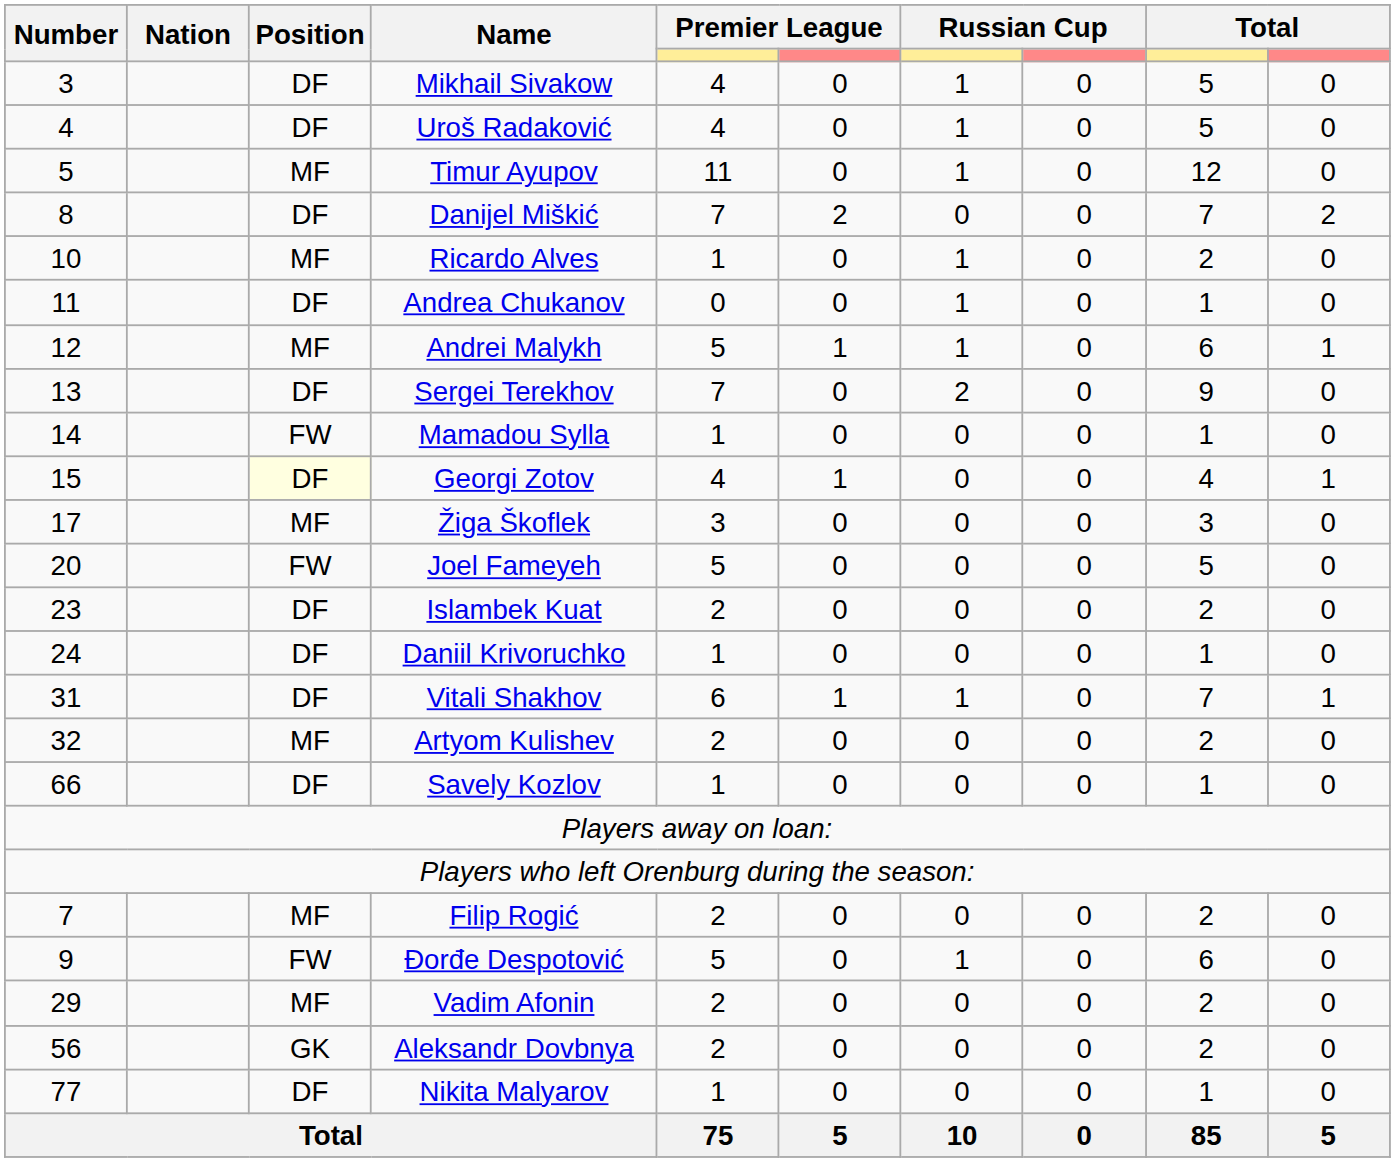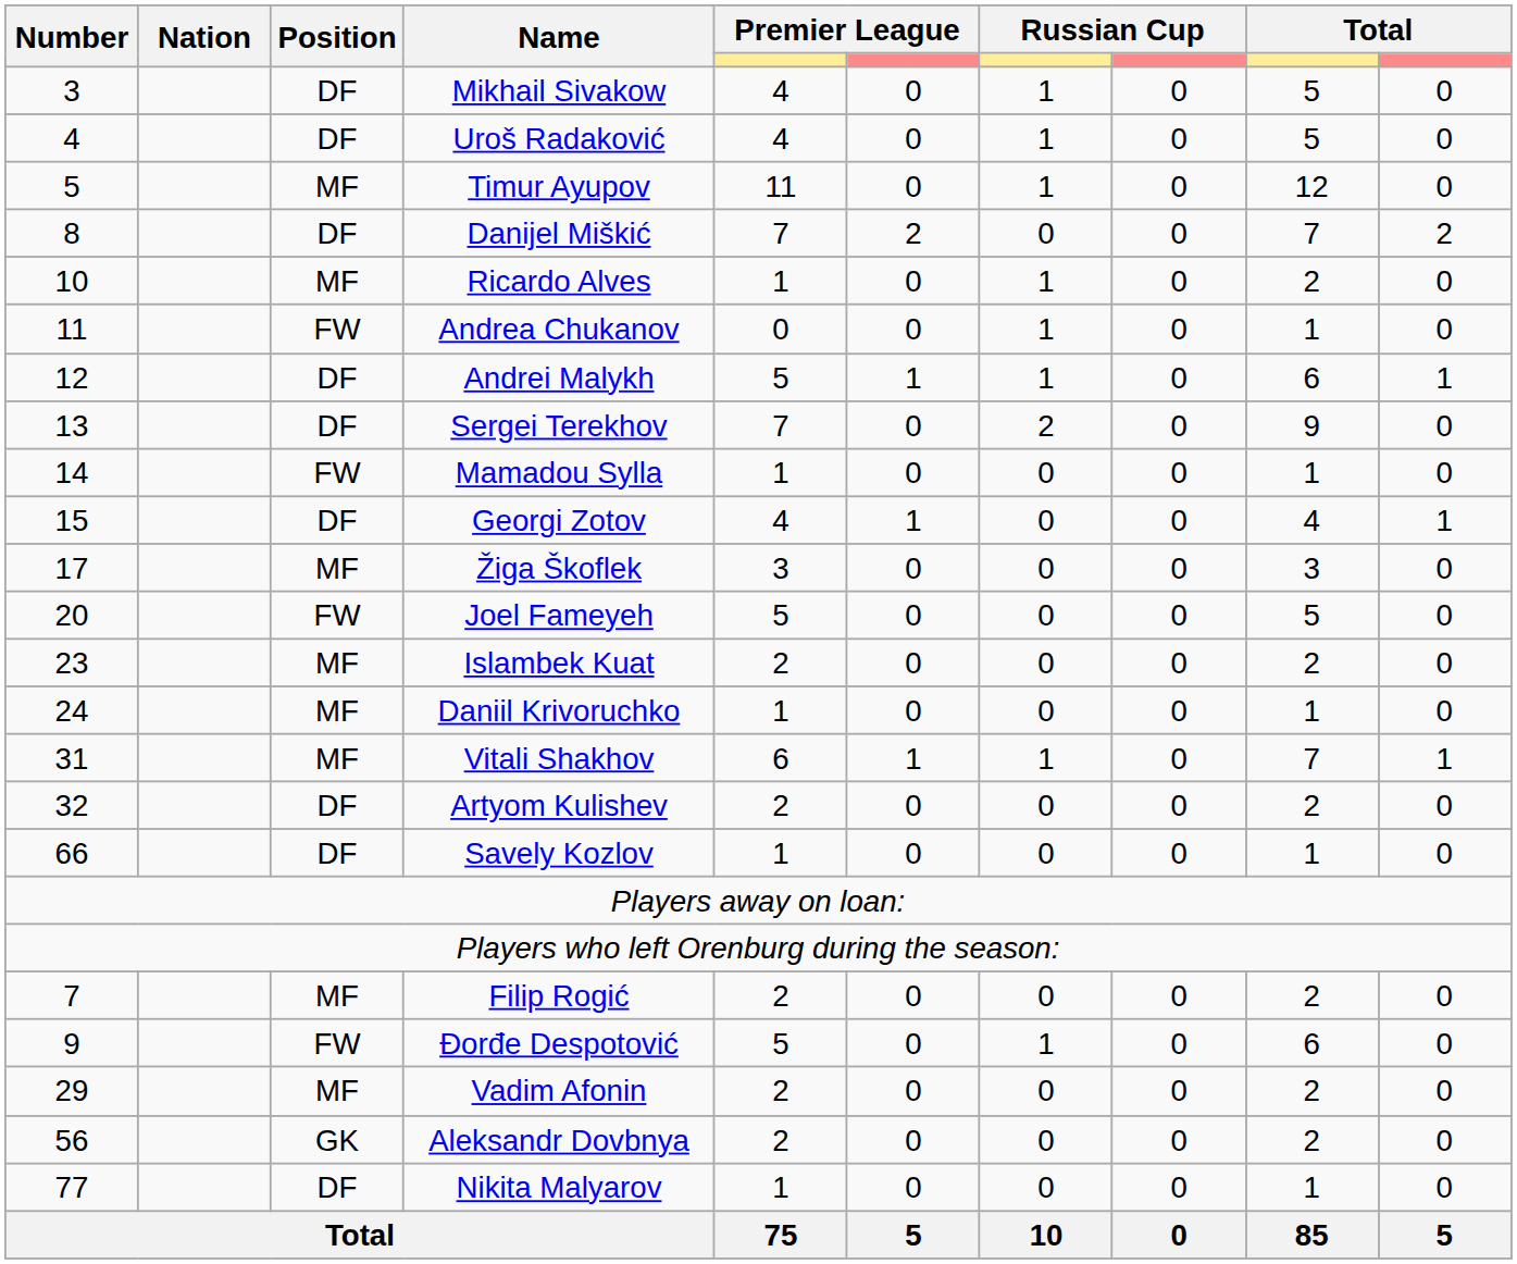Andrea Chukanov | Position: DF -> FW
Andrei Malykh | Position: MF -> DF
Georgi Zotov | Position: lightyellow background -> no background
Islambek Kuat | Position: DF -> MF
Daniil Krivoruchko | Position: DF -> MF
Vitali Shakhov | Position: DF -> MF
Artyom Kulishev | Position: MF -> DF
